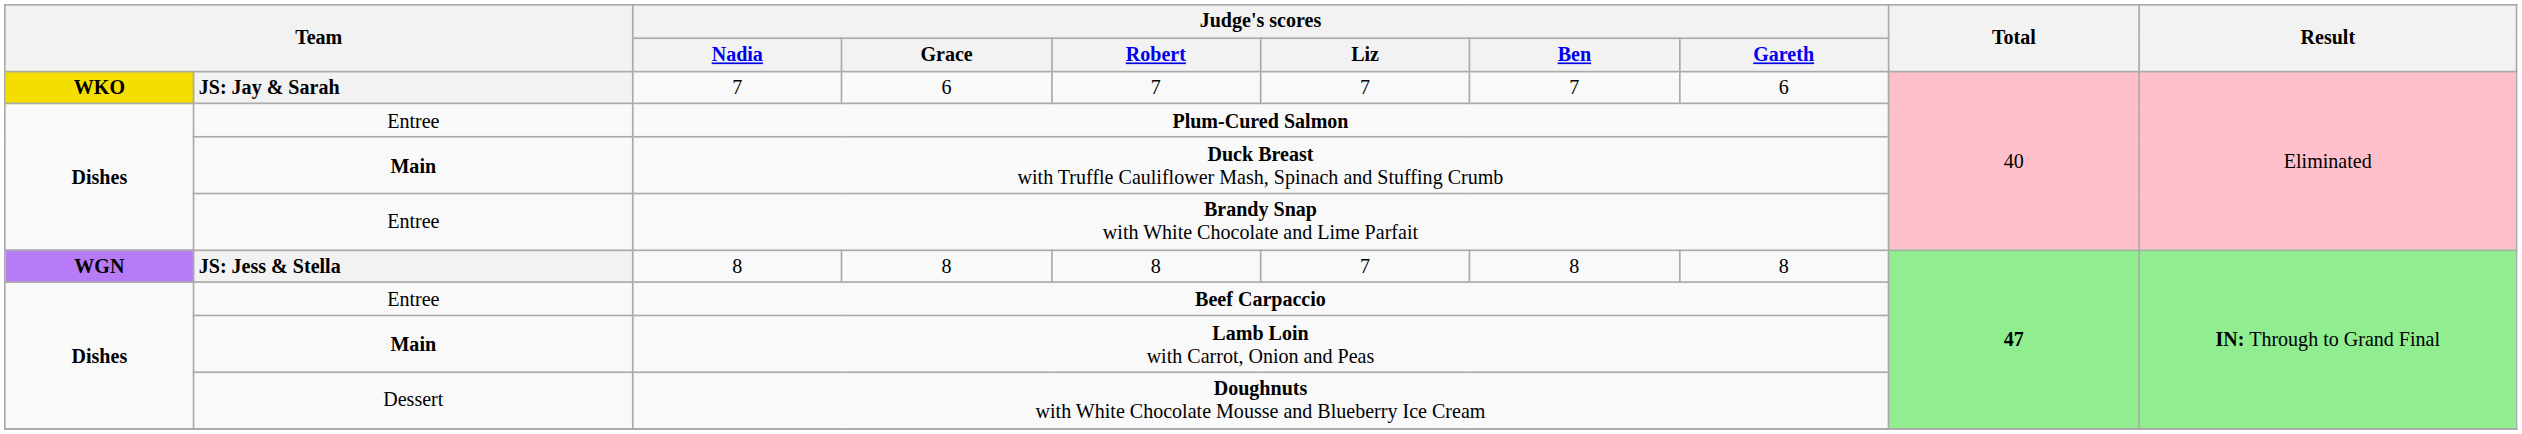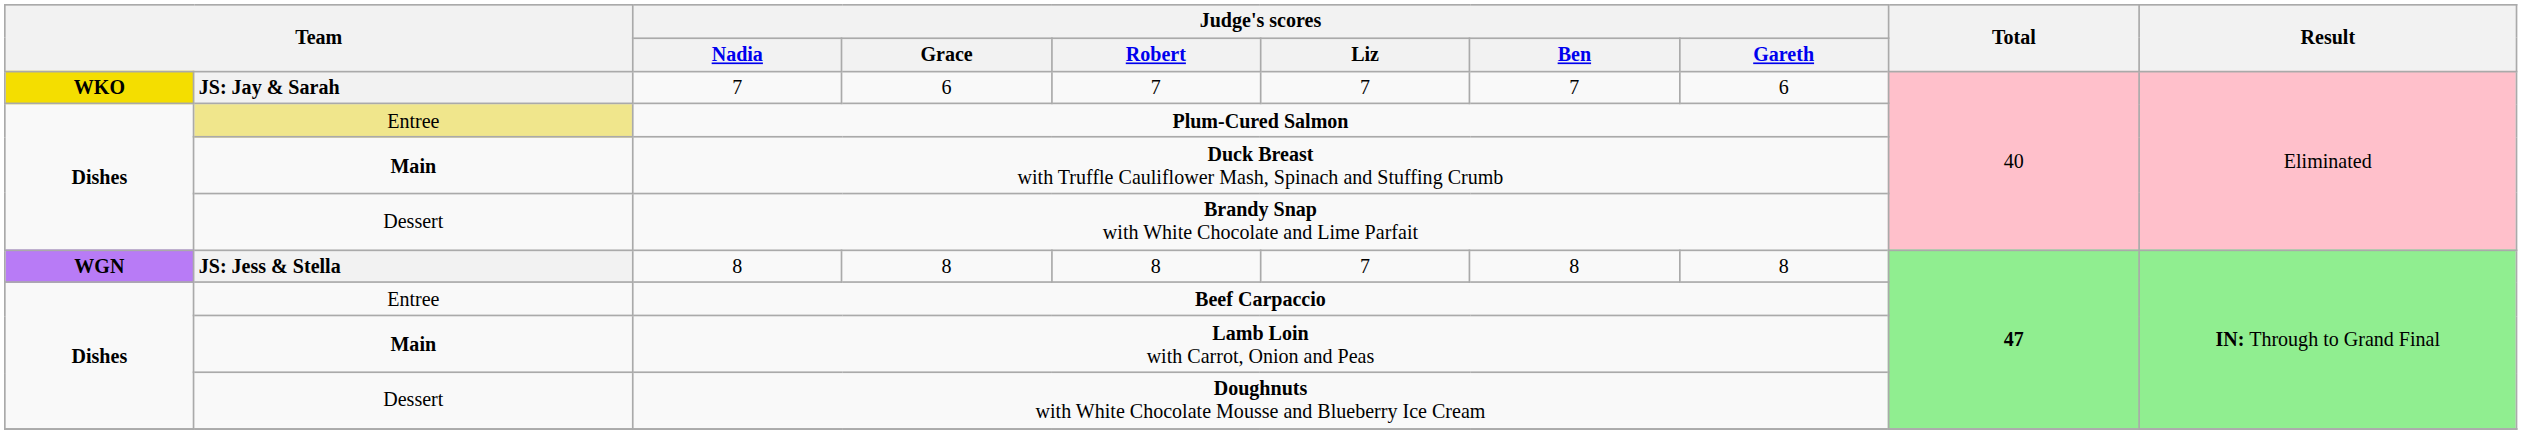Plum-Cured Salmon | column 2: no background -> khaki background
Brandy Snap with White Chocolate and Lime Parfait | column 2: Entree -> Dessert
